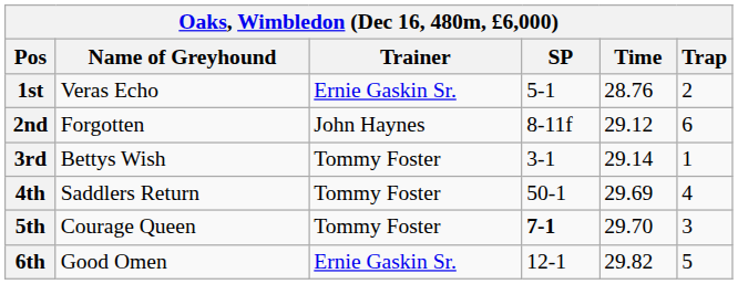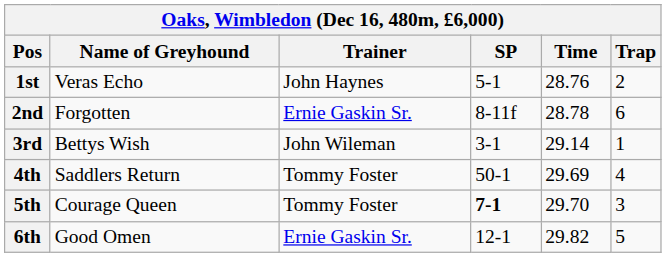1st | Trainer: Ernie Gaskin Sr. -> John Haynes
2nd | Trainer: John Haynes -> Ernie Gaskin Sr.
2nd | Time: 29.12 -> 28.78
3rd | Trainer: Tommy Foster -> John Wileman
